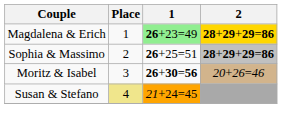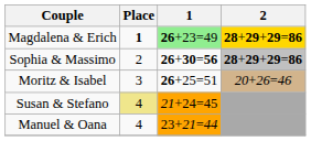Magdalena & Erich | Place: normal -> bold
Sophia & Massimo | 1: 26+25=51 -> 26+30=56
Moritz & Isabel | 1: 26+30=56 -> 26+25=51
+ row: Manuel & Oana | 4 | 23+21=44
